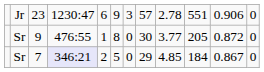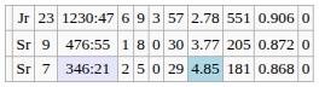7 | column 9: no background -> lightblue background
7 | column 10: 184 -> 181
7 | column 11: 0.867 -> 0.868
